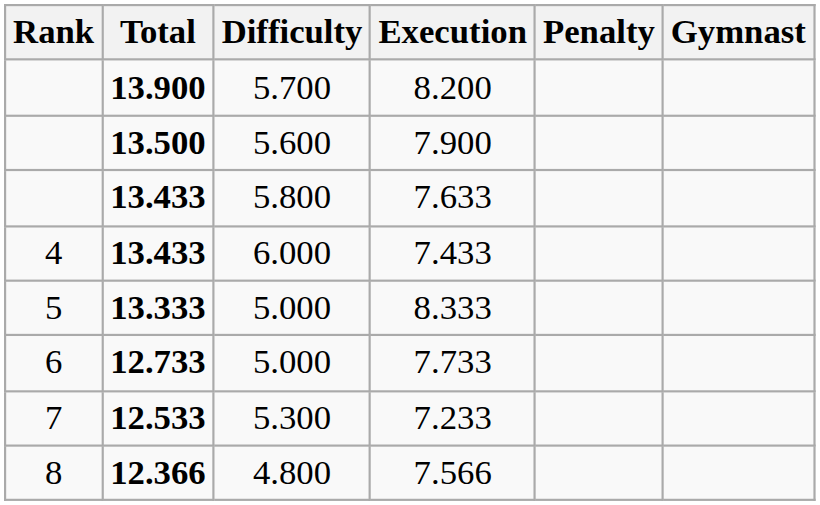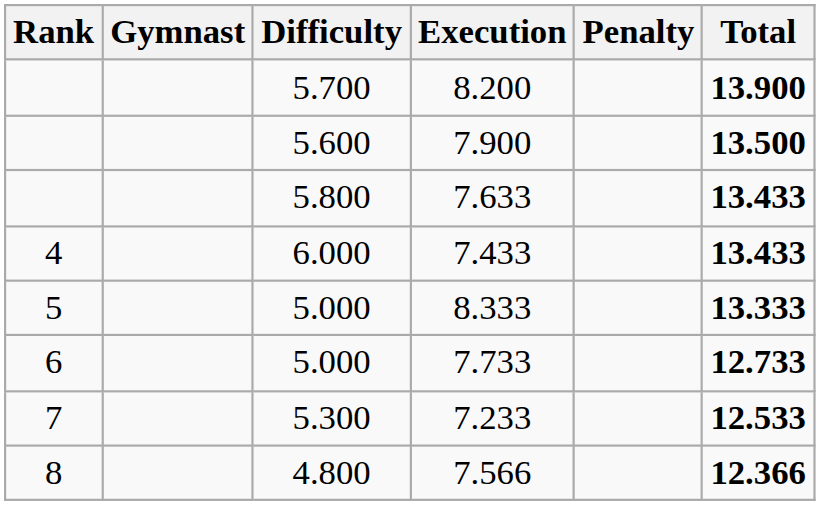columns swapped: Gymnast <-> Total
